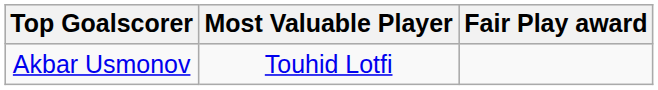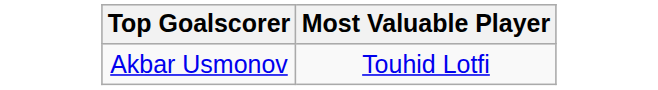- column: Fair Play award
